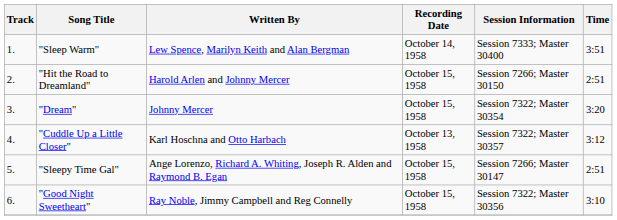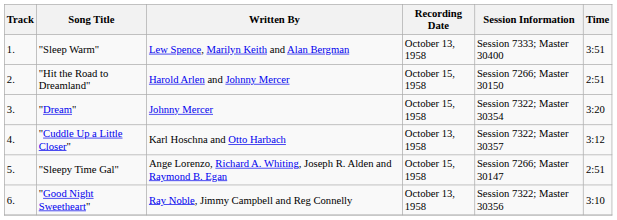"Sleep Warm" | Recording Date: October 14, 1958 -> October 13, 1958
"Good Night Sweetheart" | Recording Date: October 15, 1958 -> October 13, 1958
